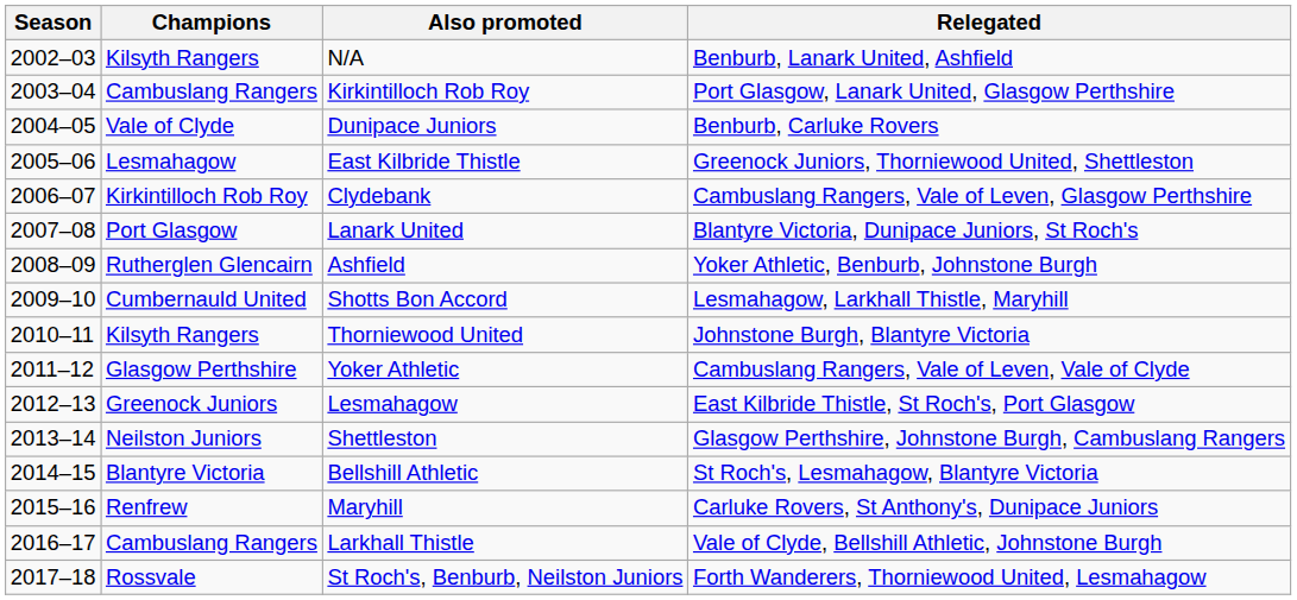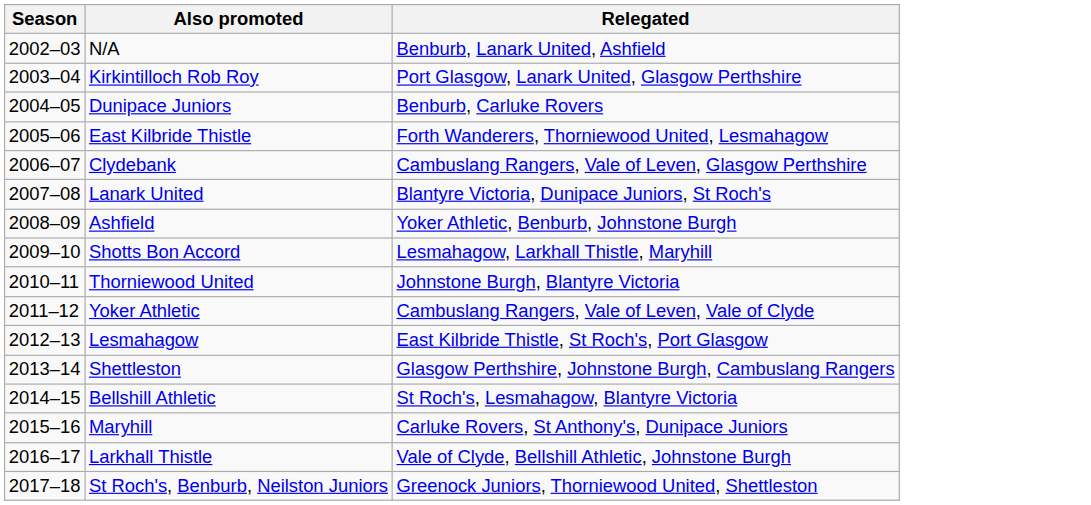- column: Champions | Kilsyth Rangers | Cambuslang Rangers | Vale of Clyde | Lesmahagow | Kirkintilloch Rob Roy | Port Glasgow | Rutherglen Glencairn | Cumbernauld United | Kilsyth Rangers | Glasgow Perthshire | Greenock Juniors | Neilston Juniors | Blantyre Victoria | Renfrew | Cambuslang Rangers | Rossvale
East Kilbride Thistle | Relegated: Greenock Juniors, Thorniewood United, Shettleston -> Forth Wanderers, Thorniewood United, Lesmahagow
St Roch's, Benburb, Neilston Juniors | Relegated: Forth Wanderers, Thorniewood United, Lesmahagow -> Greenock Juniors, Thorniewood United, Shettleston
